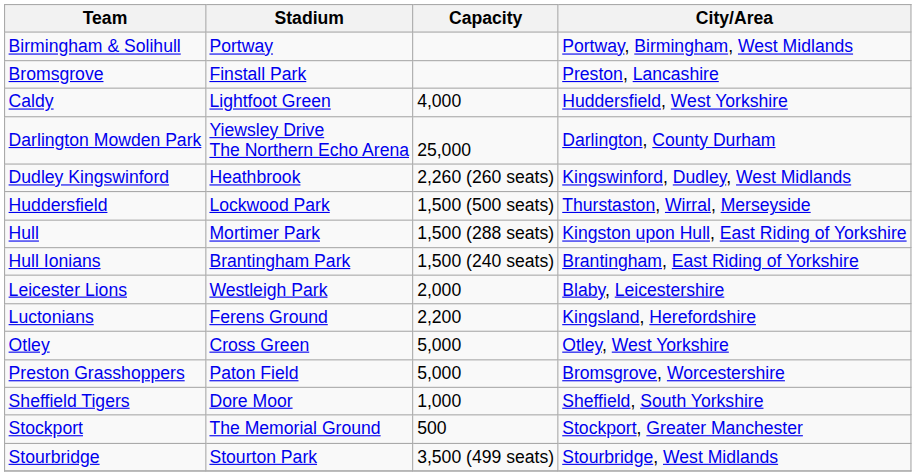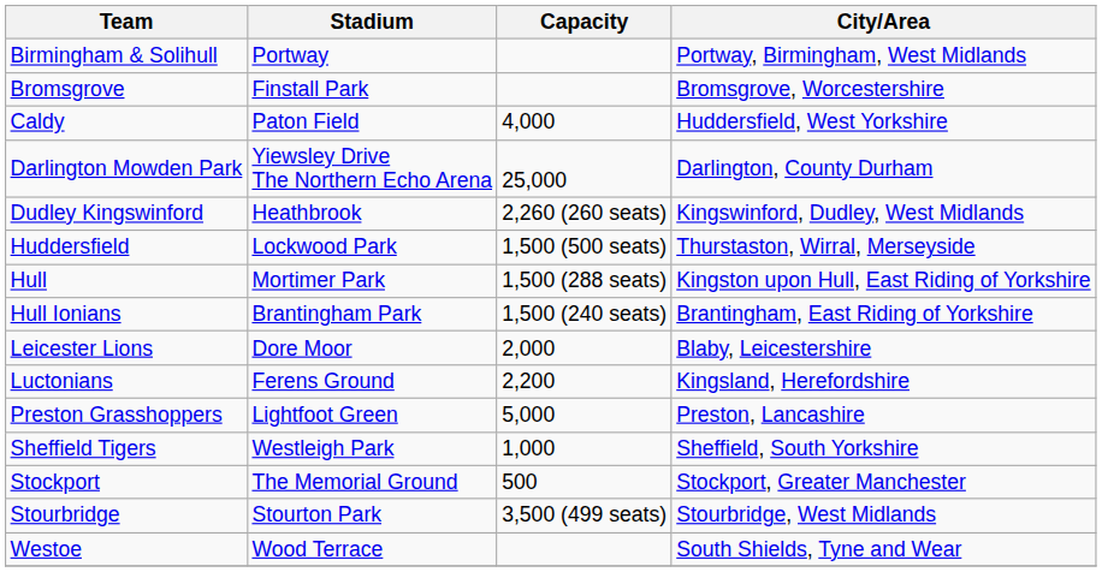Bromsgrove | City/Area: Preston, Lancashire -> Bromsgrove, Worcestershire
Caldy | Stadium: Lightfoot Green -> Paton Field
Leicester Lions | Stadium: Westleigh Park -> Dore Moor
- row: Otley | Cross Green | 5,000 | Otley, West Yorkshire
Preston Grasshoppers | Stadium: Paton Field -> Lightfoot Green
Preston Grasshoppers | City/Area: Bromsgrove, Worcestershire -> Preston, Lancashire
Sheffield Tigers | Stadium: Dore Moor -> Westleigh Park
+ row: Westoe | Wood Terrace | South Shields, Tyne and Wear
